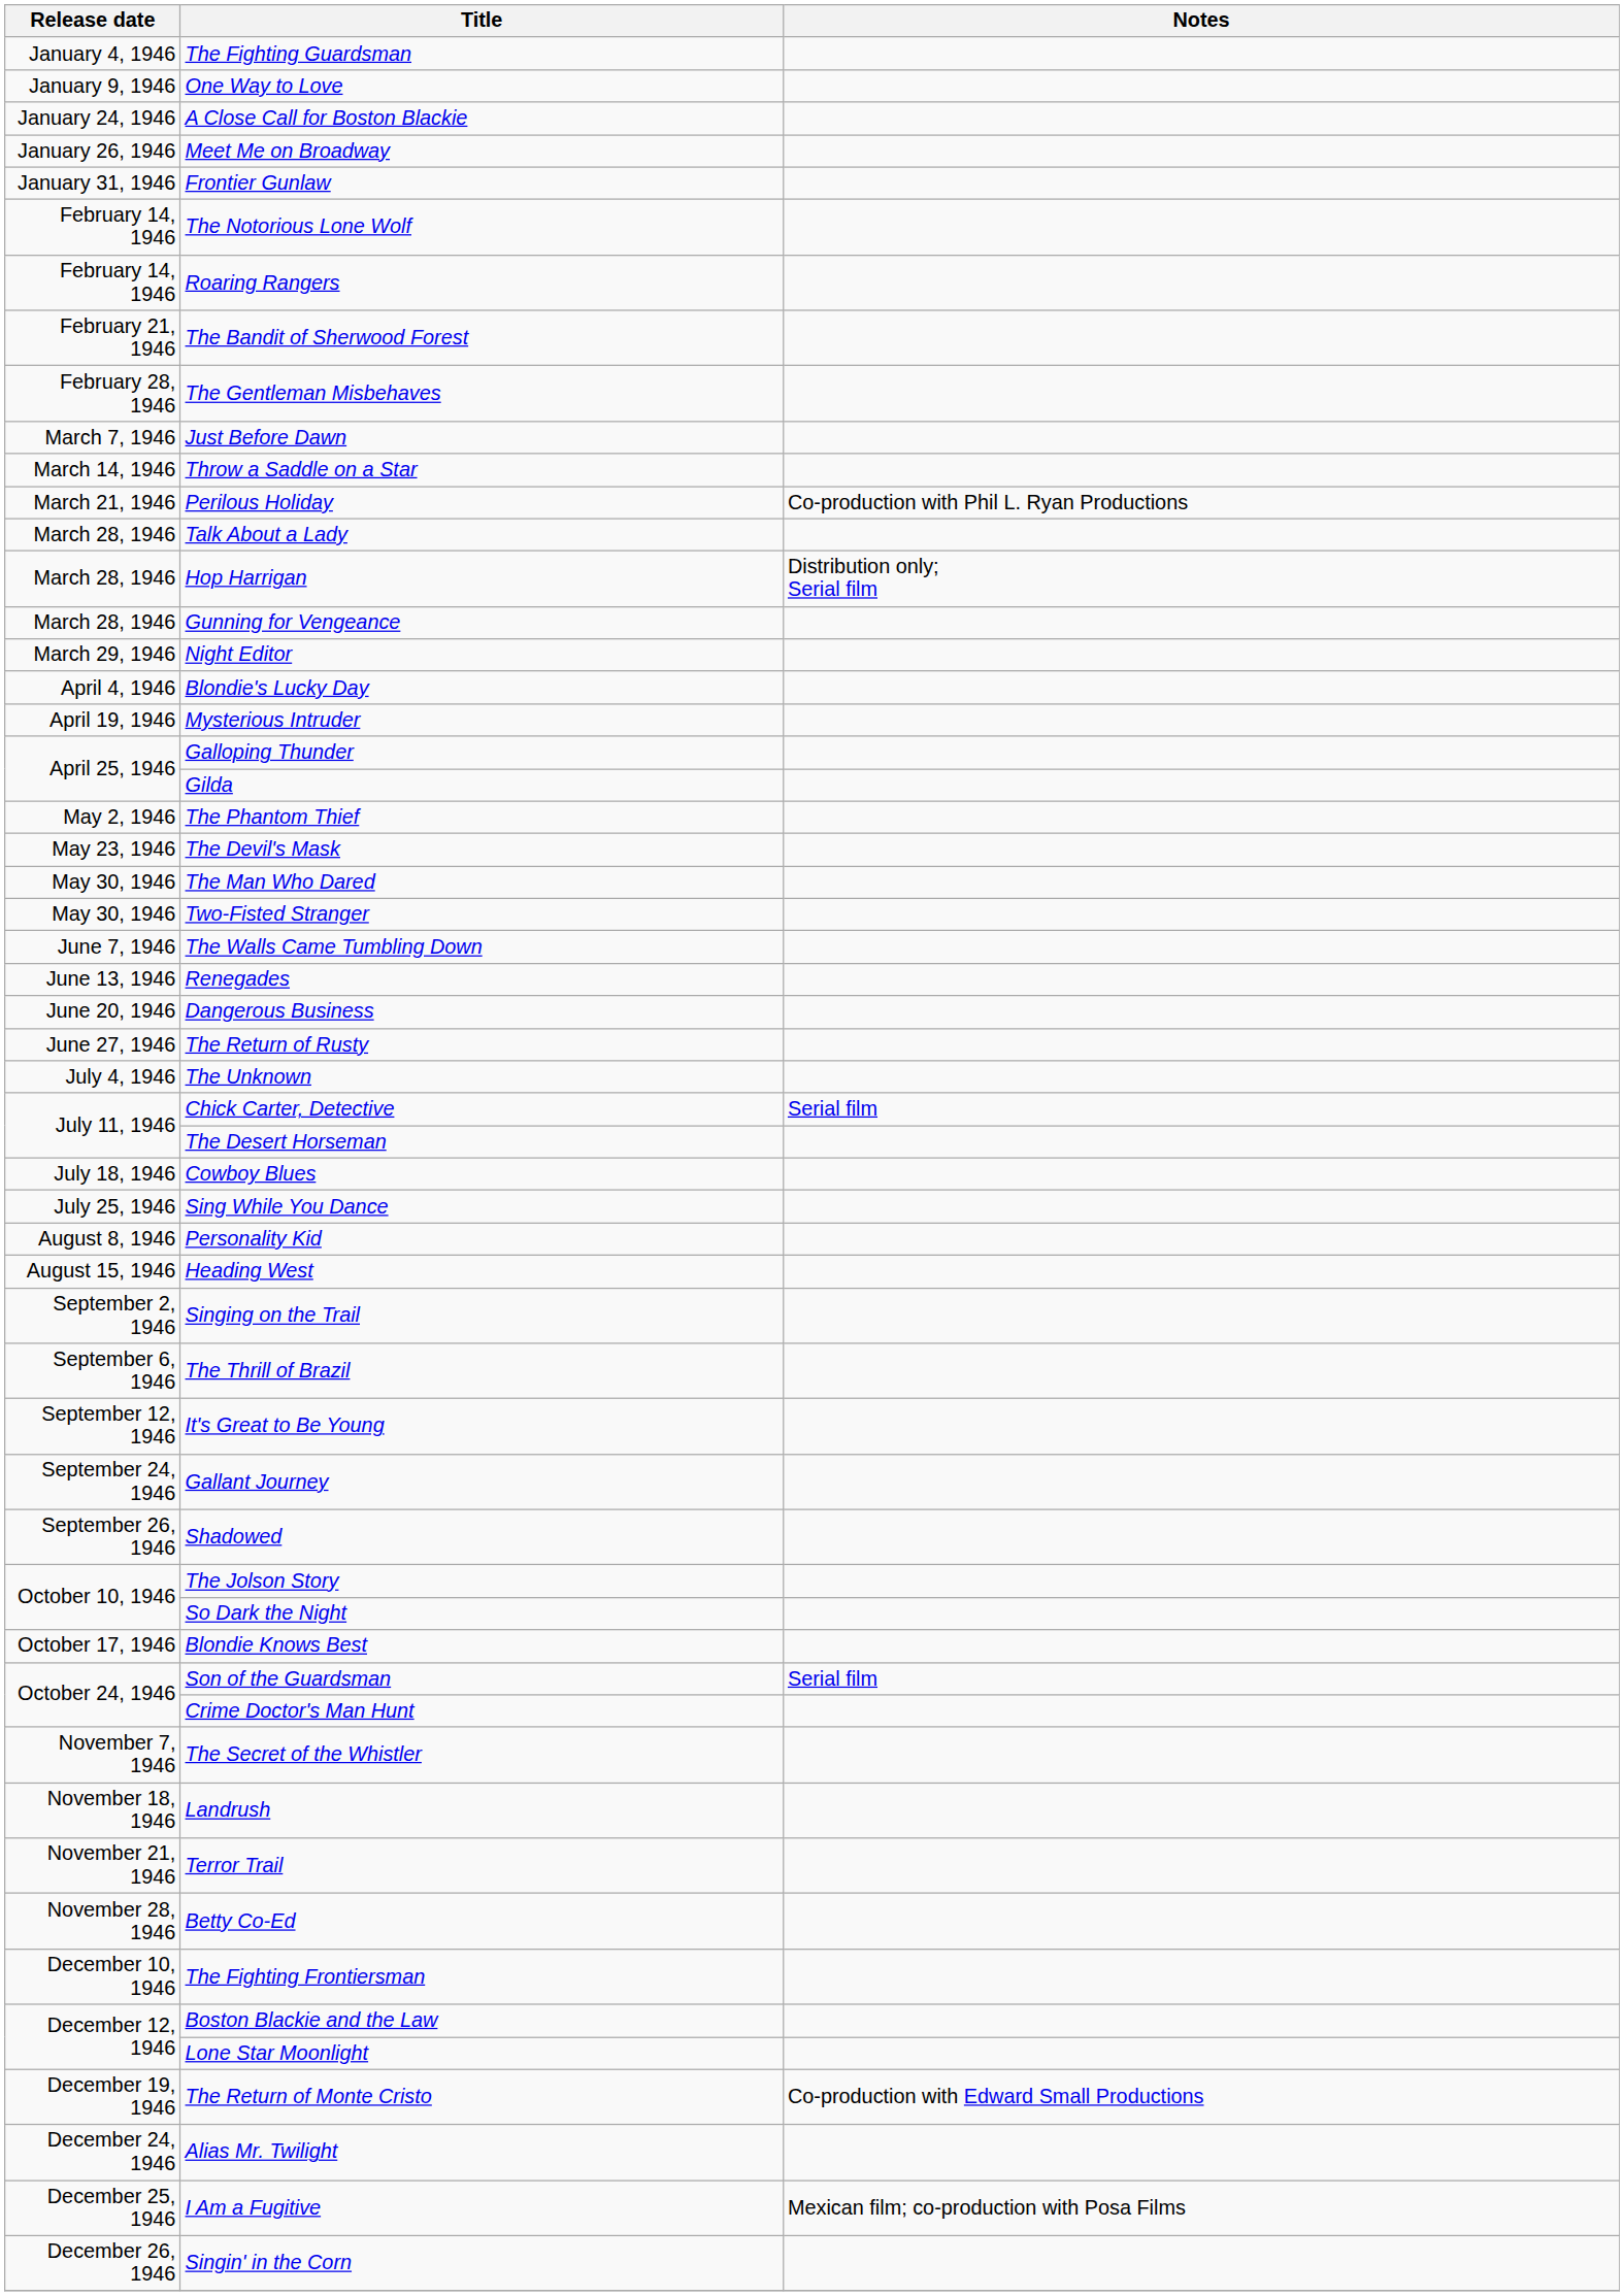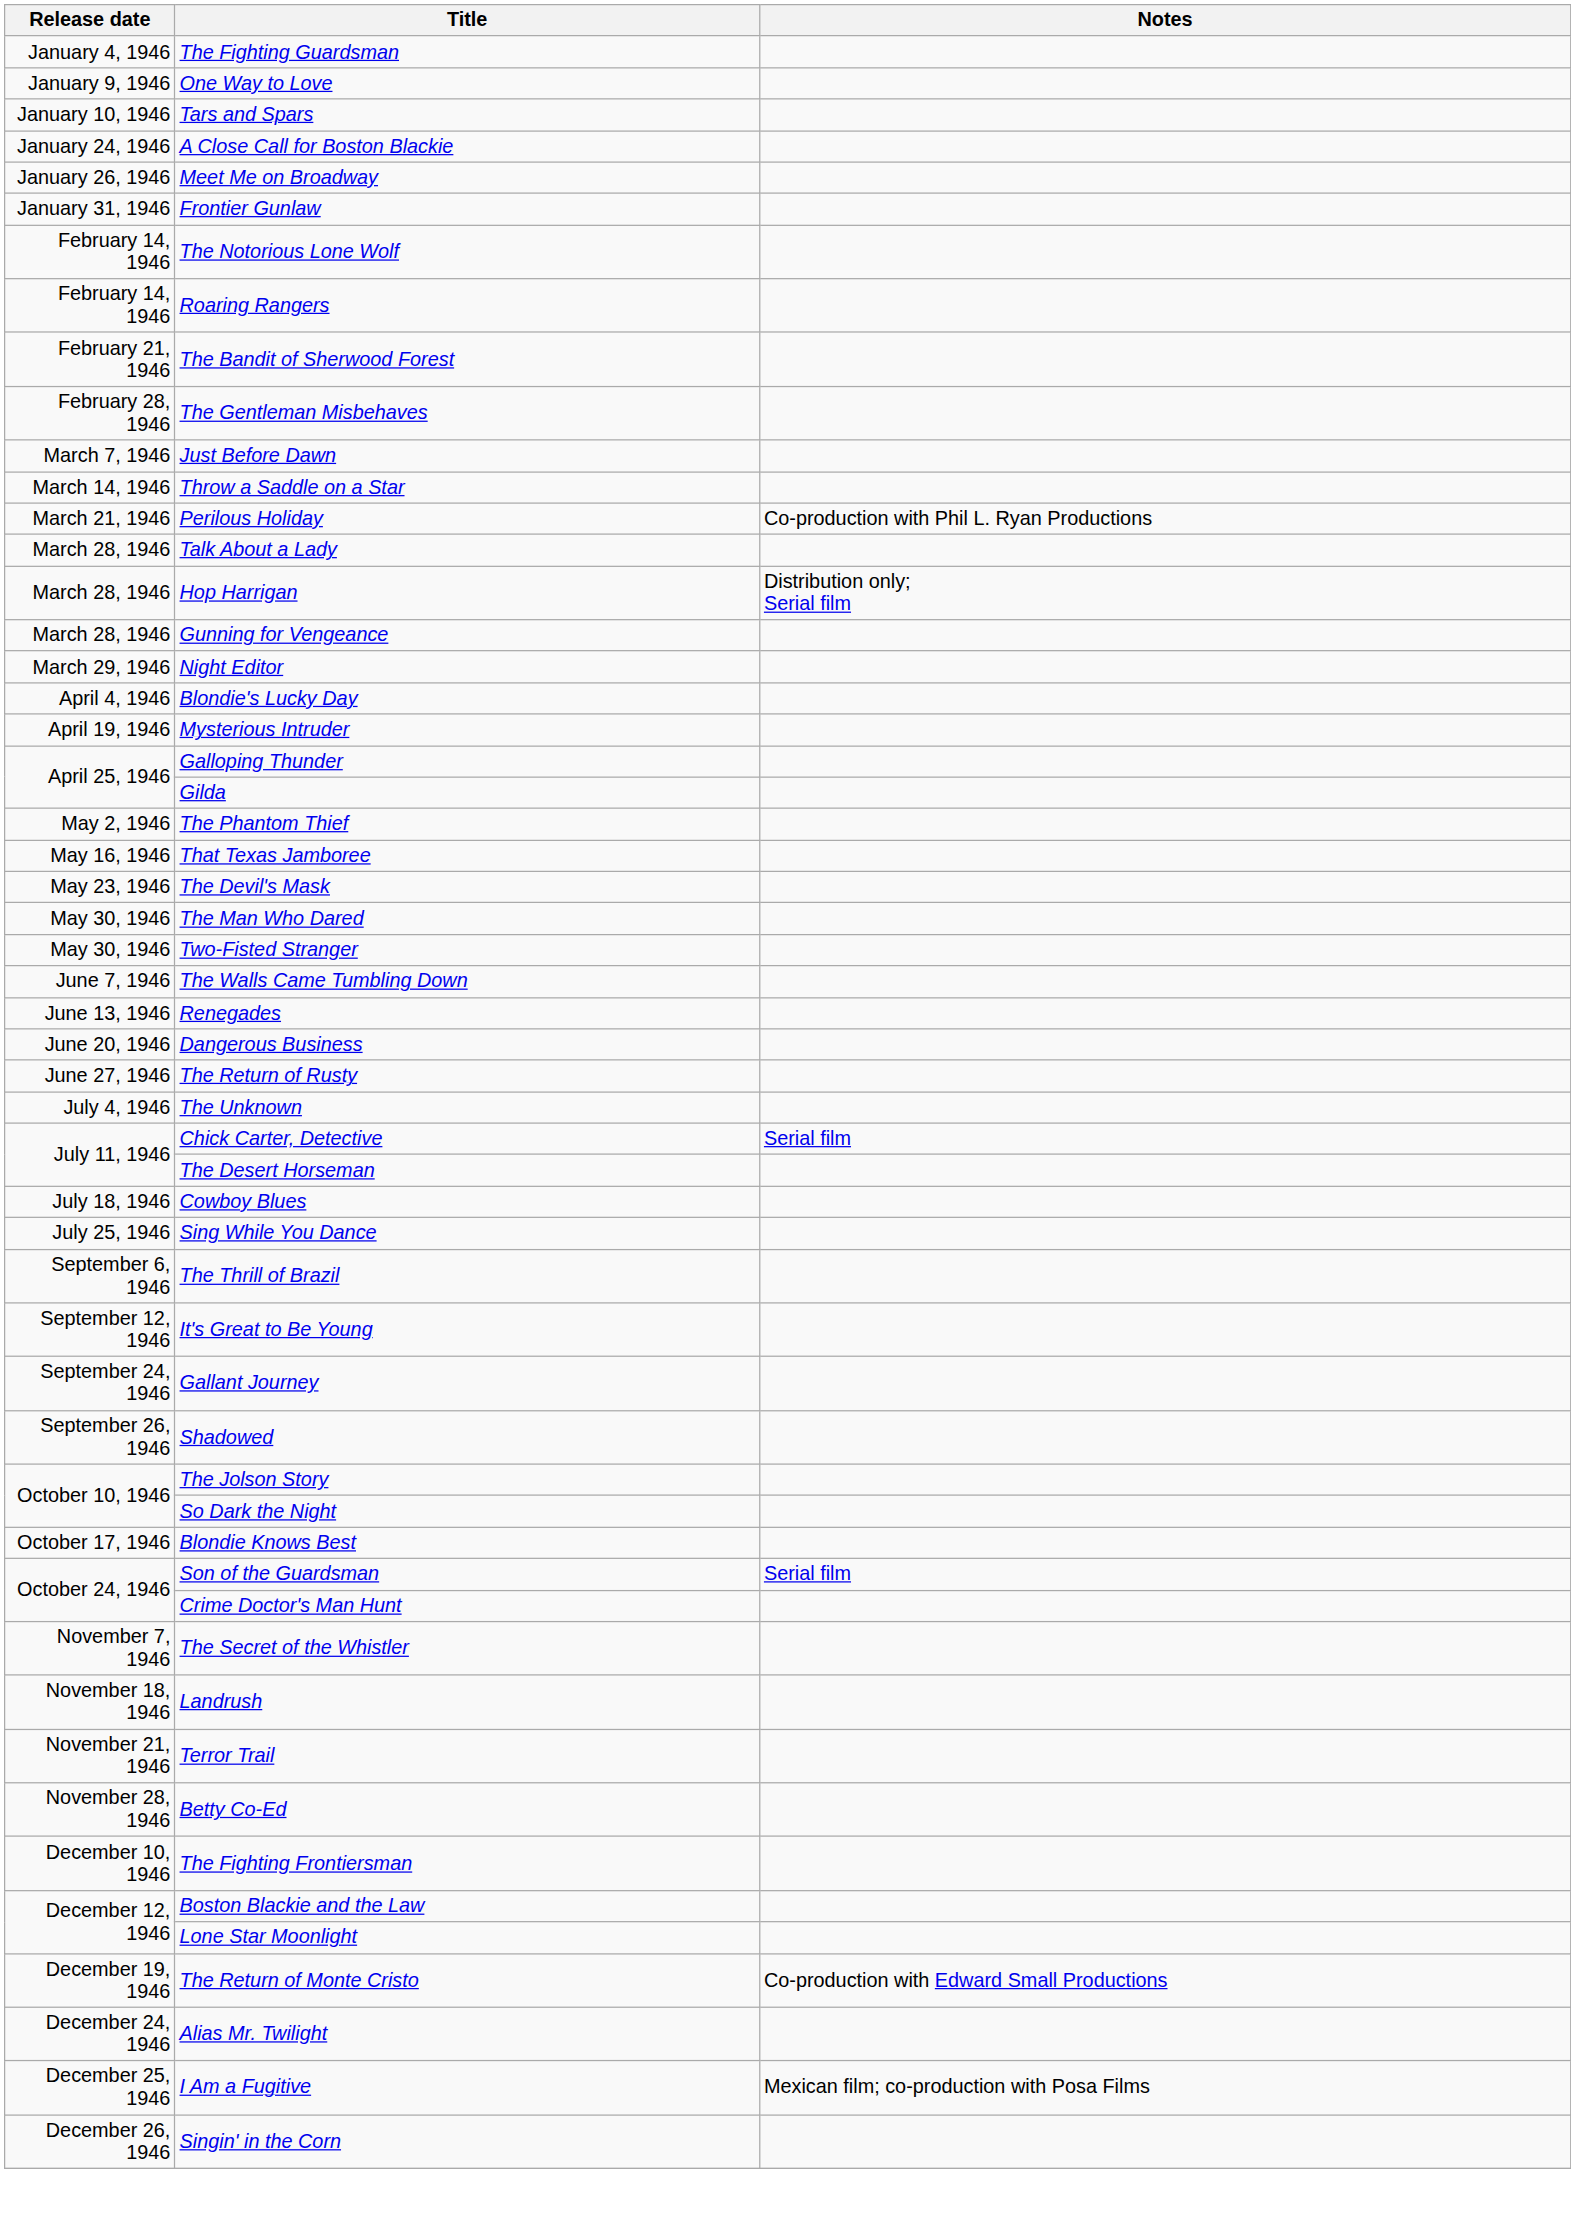+ row: January 10, 1946 | Tars and Spars
+ row: May 16, 1946 | That Texas Jamboree
- row: August 8, 1946 | Personality Kid
- row: August 15, 1946 | Heading West
- row: September 2, 1946 | Singing on the Trail
